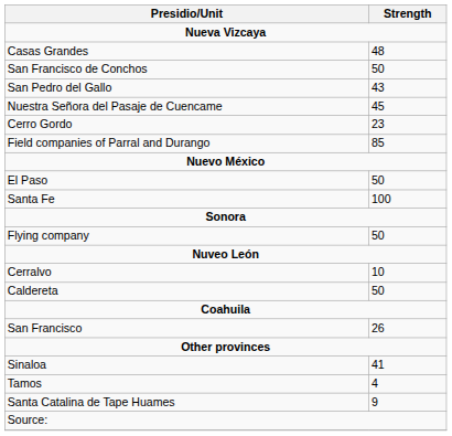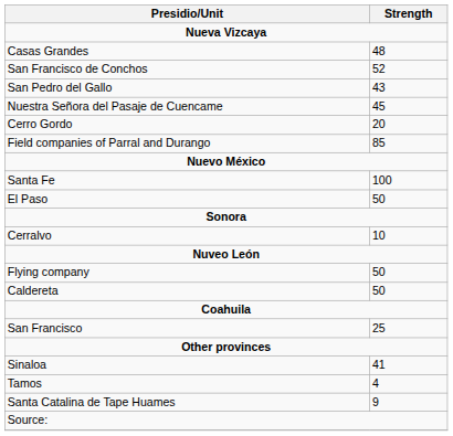San Francisco de Conchos | Strength: 50 -> 52
Cerro Gordo | Strength: 23 -> 20
rows swapped: El Paso <-> Santa Fe
rows swapped: Flying company <-> Cerralvo
San Francisco | Strength: 26 -> 25
